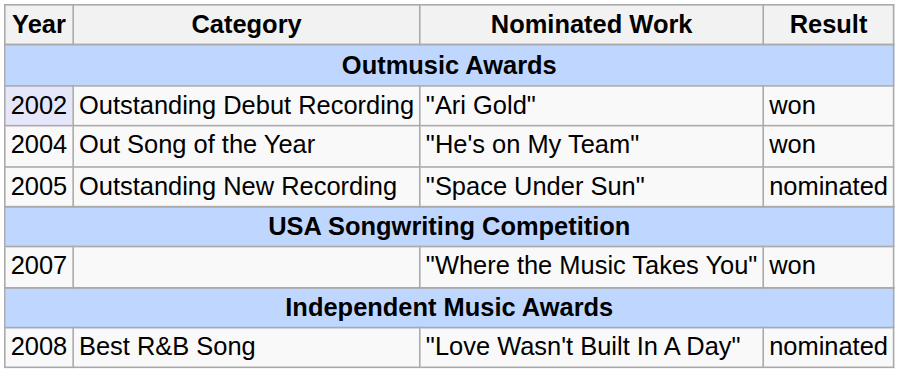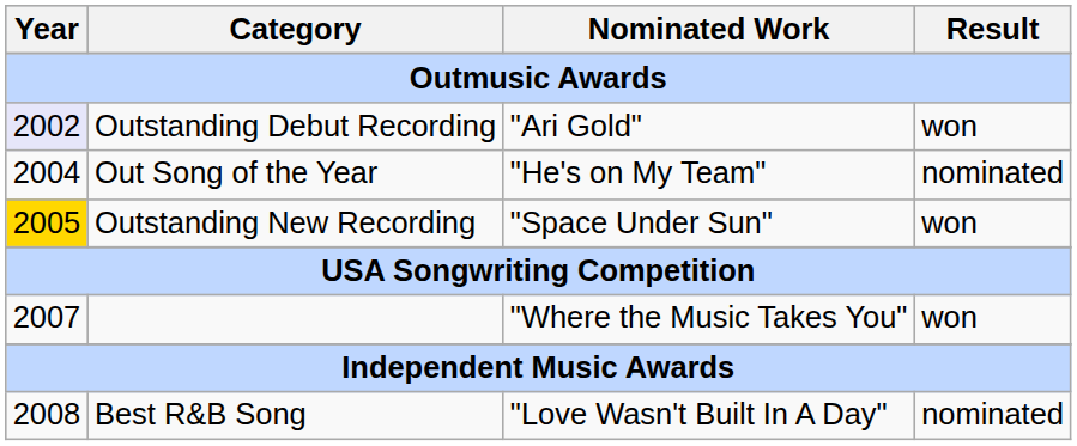Out Song of the Year | Result: won -> nominated
Outstanding New Recording | Year: no background -> gold background
Outstanding New Recording | Result: nominated -> won
